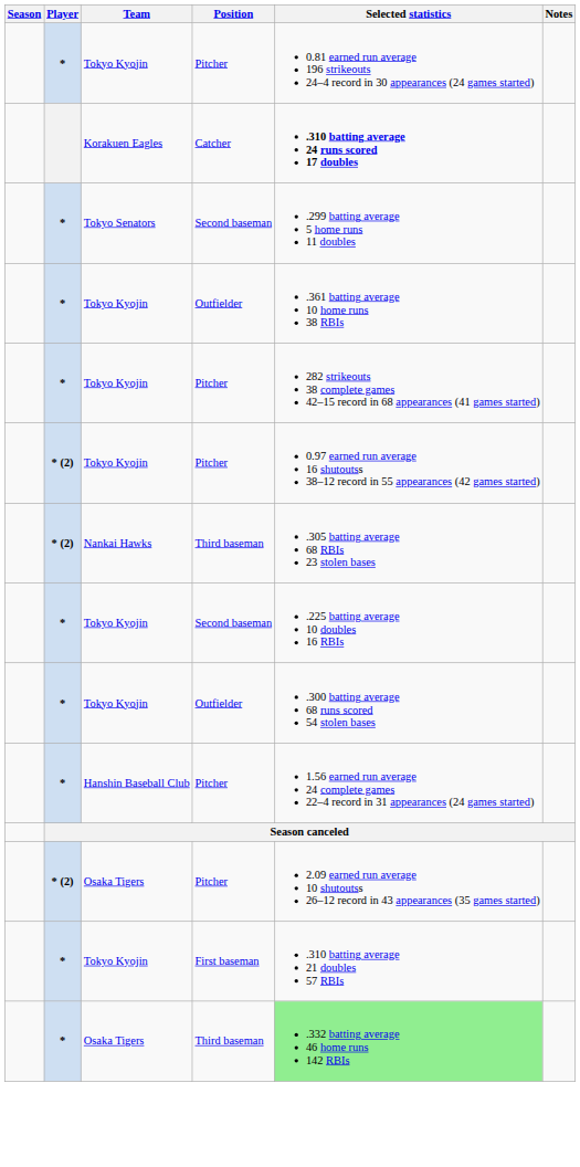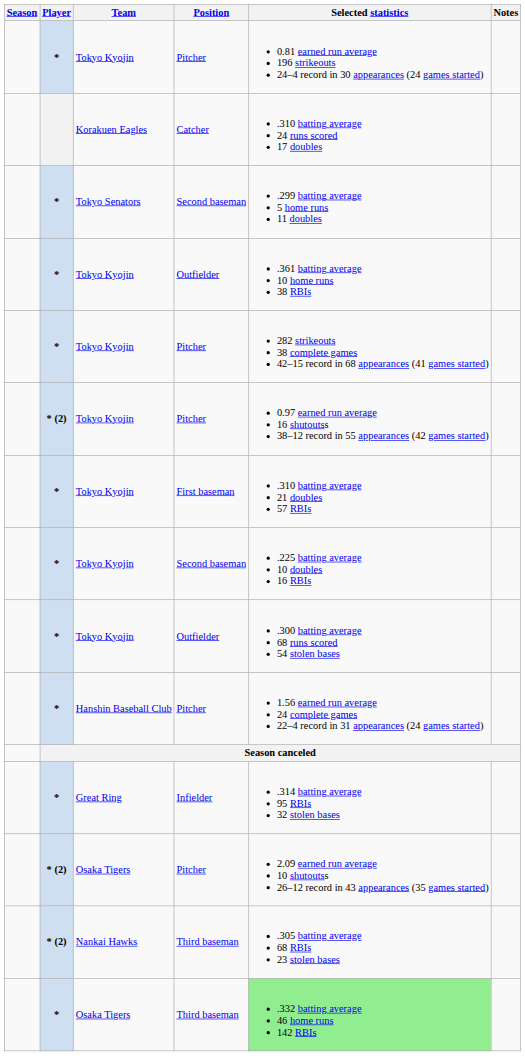Korakuen Eagles | Selected statistics: bold -> normal
rows swapped: Tokyo Kyojin / First baseman <-> Nankai Hawks
+ row: * | Great Ring | Infielder | .314 batting average 95 RBIs 32 stolen bases
